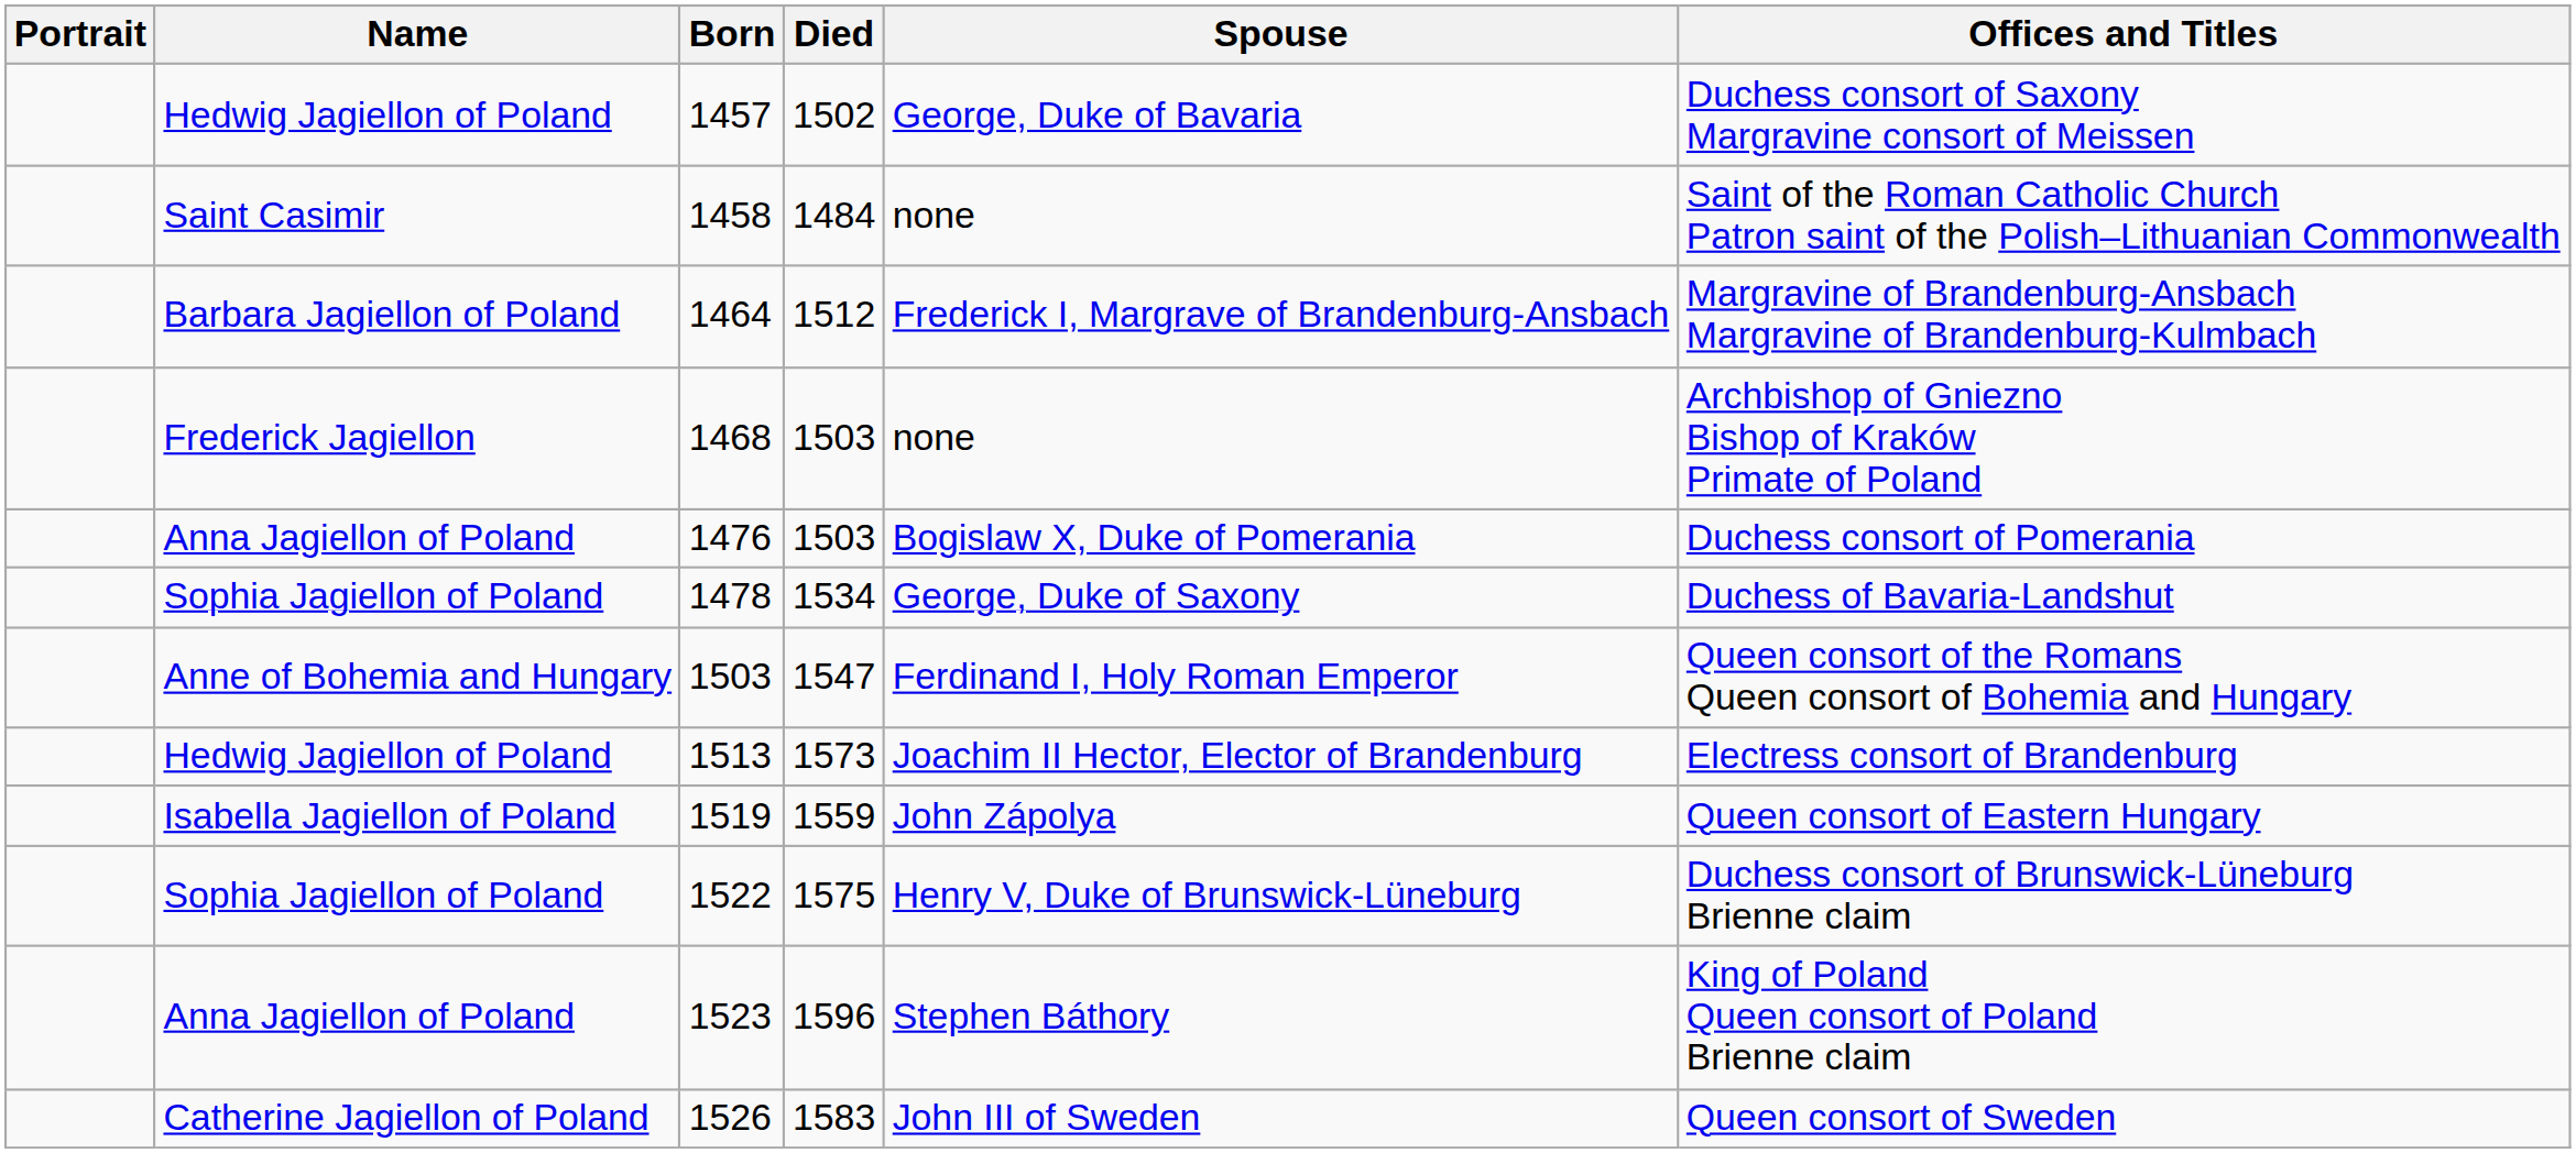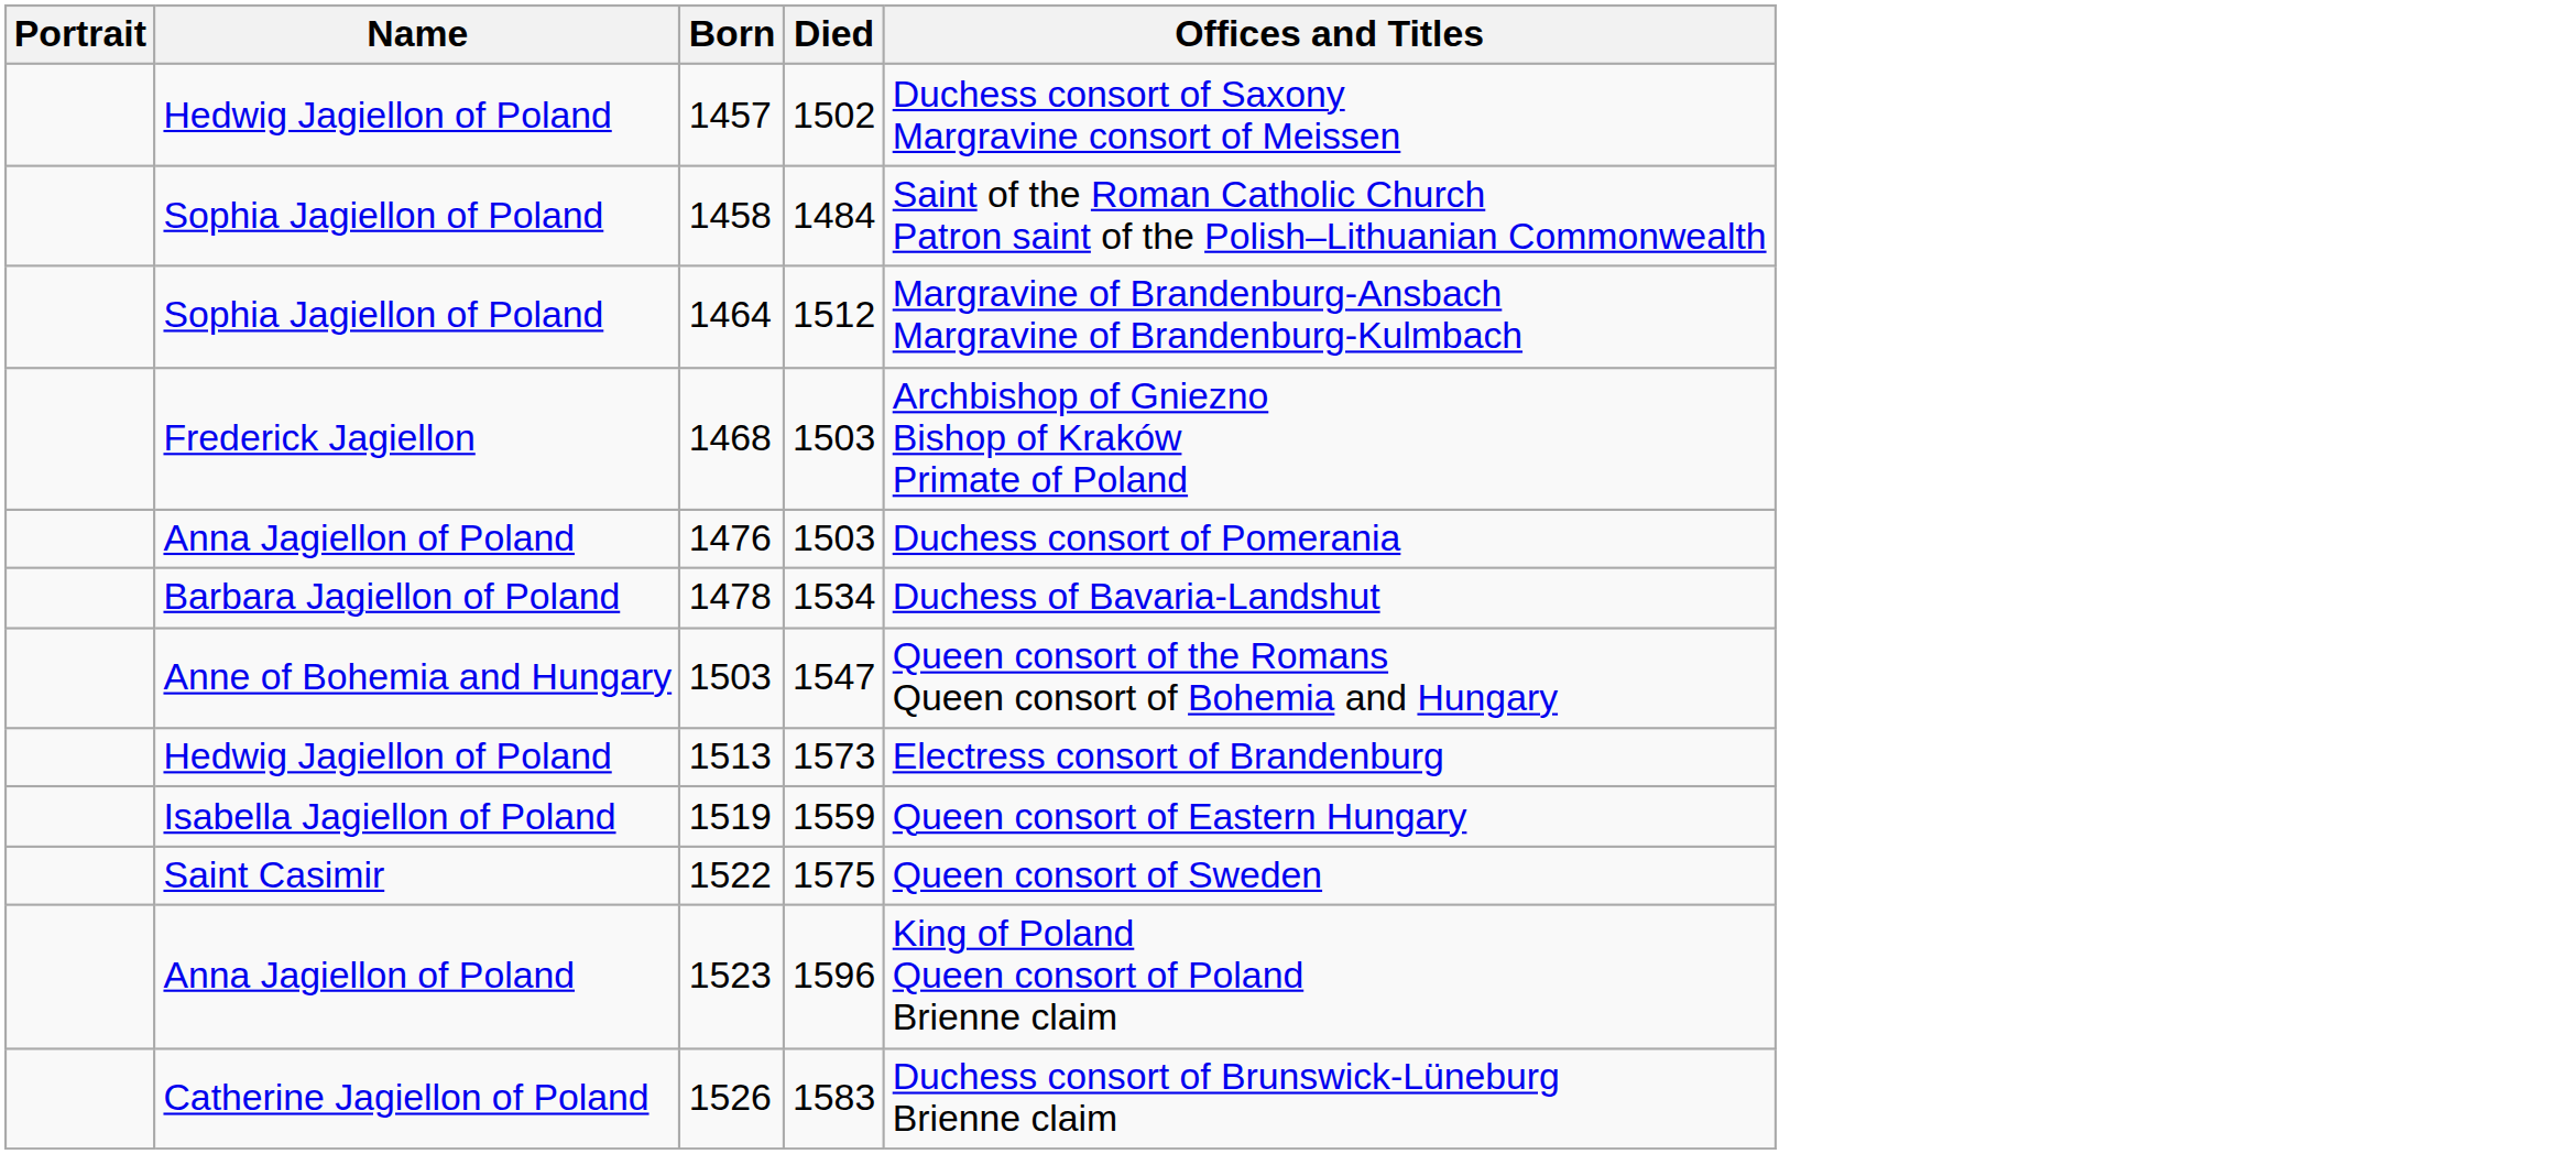- column: Spouse | George, Duke of Bavaria | none | Frederick I, Margrave of Brandenburg-Ansbach | none | Bogislaw X, Duke of Pomerania | George, Duke of Saxony | Ferdinand I, Holy Roman Emperor | Joachim II Hector, Elector of Brandenburg | John Zápolya | Henry V, Duke of Brunswick-Lüneburg | Stephen Báthory | John III of Sweden
1458 | Name: Saint Casimir -> Sophia Jagiellon of Poland
1464 | Name: Barbara Jagiellon of Poland -> Sophia Jagiellon of Poland
1478 | Name: Sophia Jagiellon of Poland -> Barbara Jagiellon of Poland
1522 | Name: Sophia Jagiellon of Poland -> Saint Casimir
1522 | Offices and Titles: Duchess consort of Brunswick-Lüneburg Brienne claim -> Queen consort of Sweden
1526 | Offices and Titles: Queen consort of Sweden -> Duchess consort of Brunswick-Lüneburg Brienne claim
